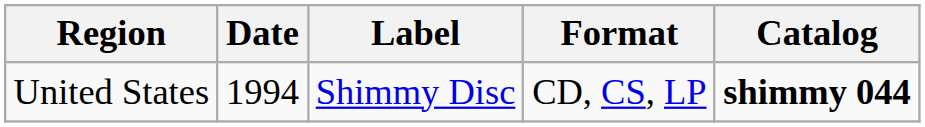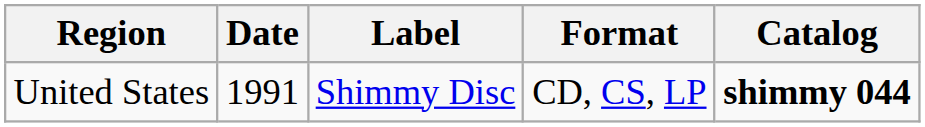United States | Date: 1994 -> 1991
